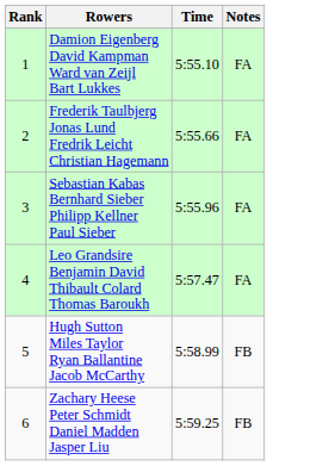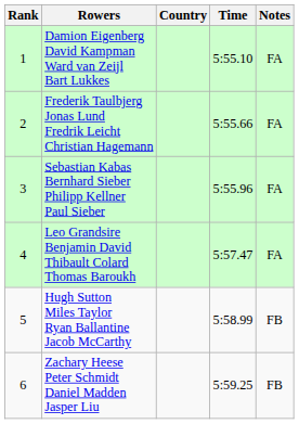+ column: Country
